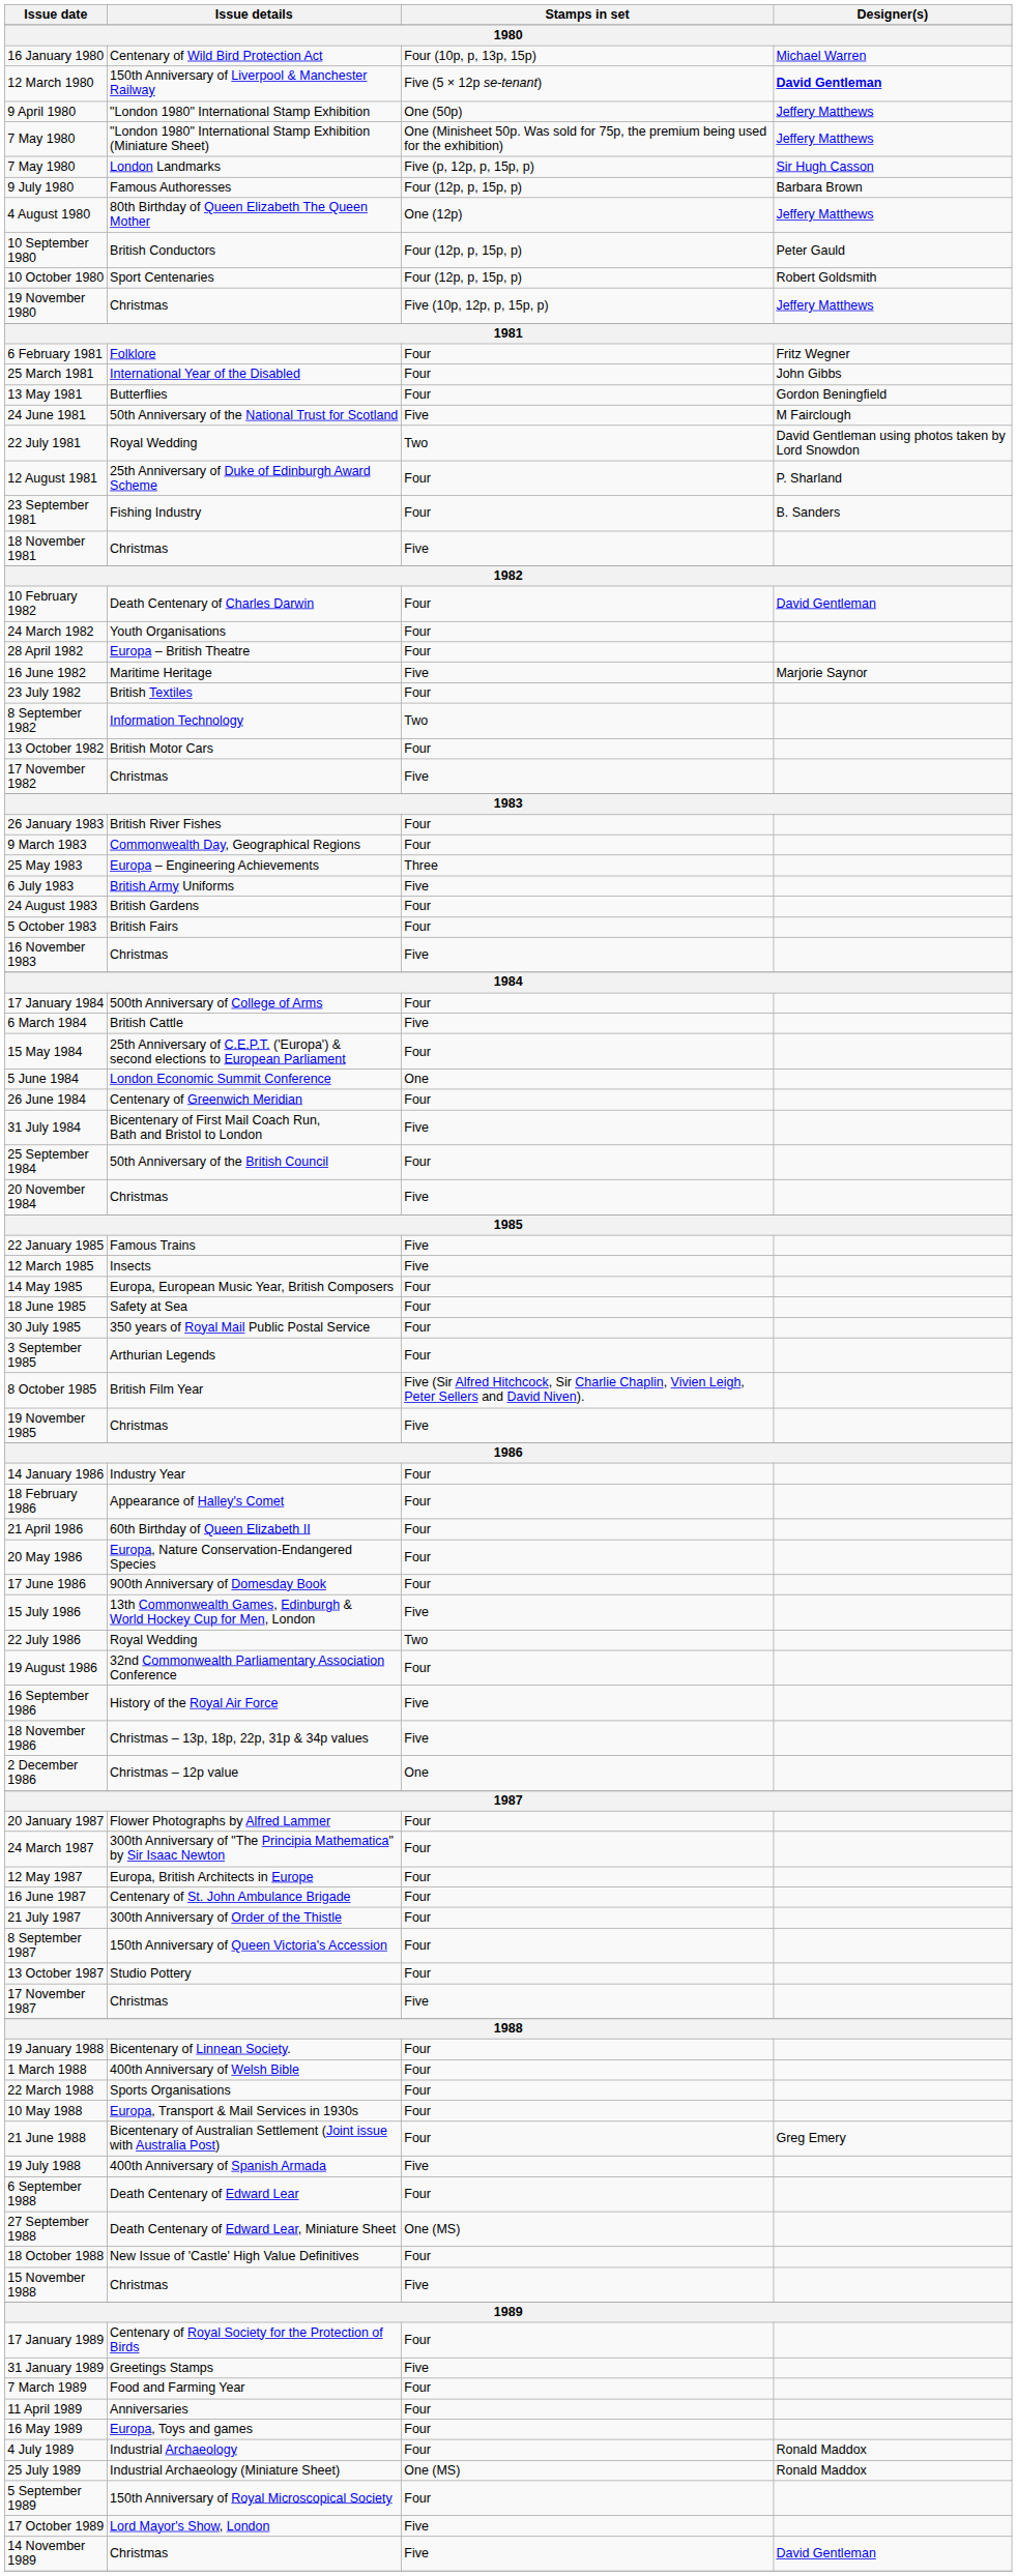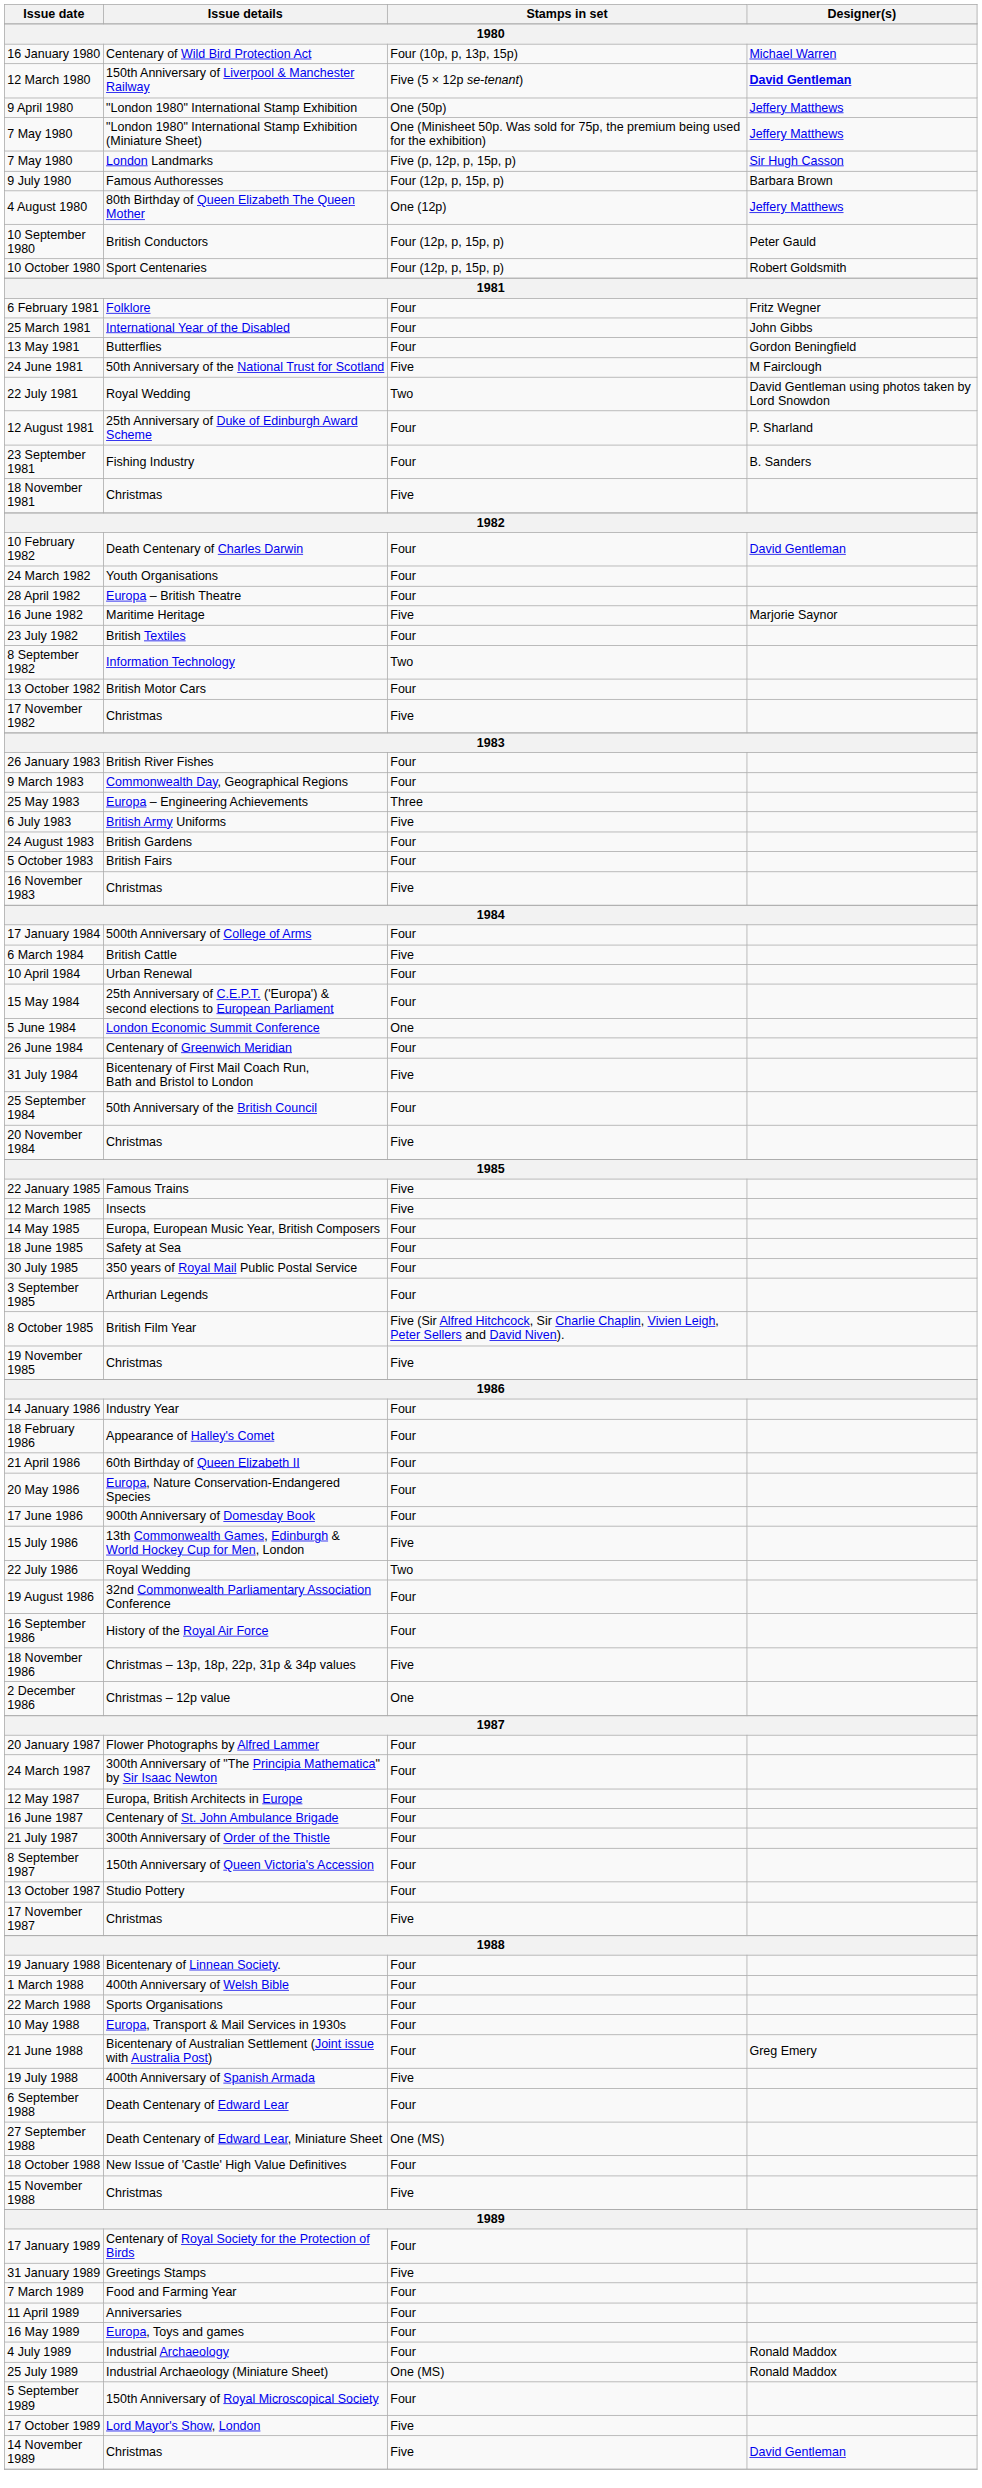- row: 19 November 1980 | Christmas | Five (10p, 12p, p, 15p, p) | Jeffery Matthews
+ row: 10 April 1984 | Urban Renewal | Four
16 September 1986 | Stamps in set: Five -> Four
